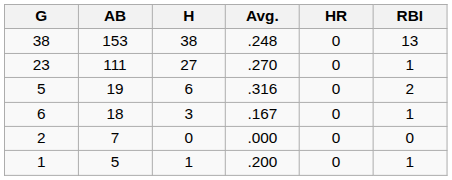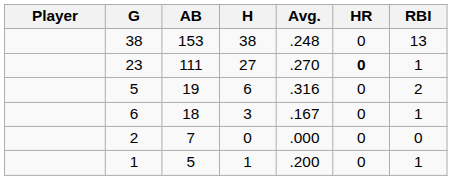+ column: Player
23 | HR: normal -> bold
